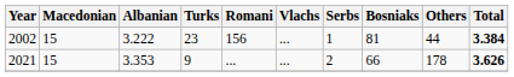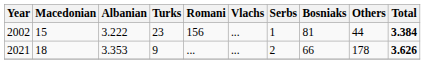2021 | Macedonian: 15 -> 18
